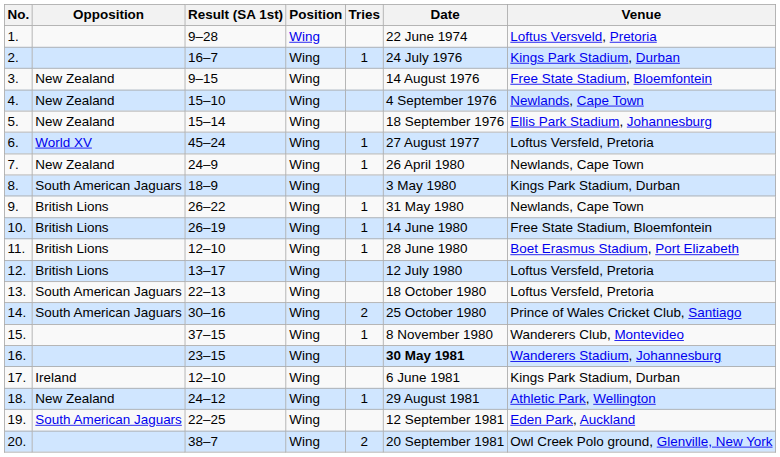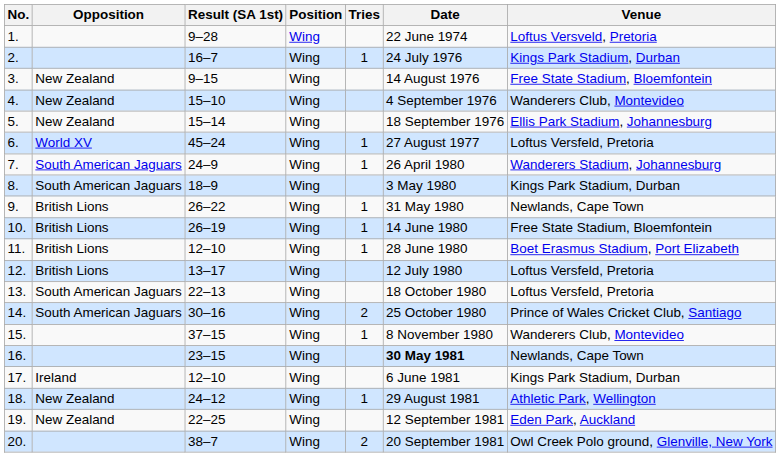4. | Venue: Newlands, Cape Town -> Wanderers Club, Montevideo
7. | Opposition: New Zealand -> South American Jaguars
7. | Venue: Newlands, Cape Town -> Wanderers Stadium, Johannesburg
16. | Venue: Wanderers Stadium, Johannesburg -> Newlands, Cape Town
19. | Opposition: South American Jaguars -> New Zealand
